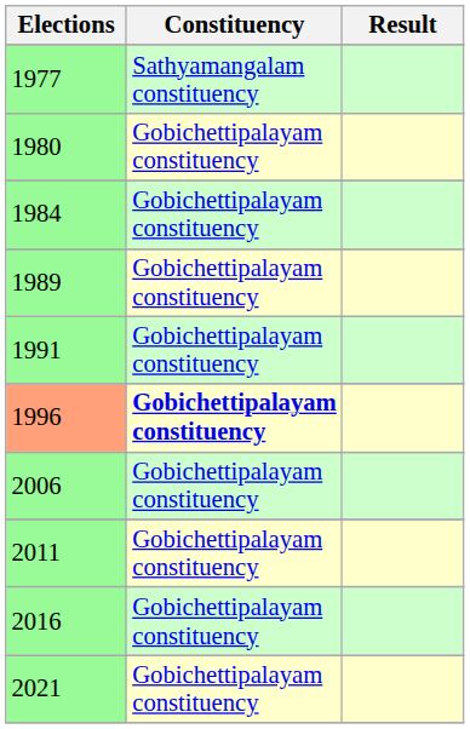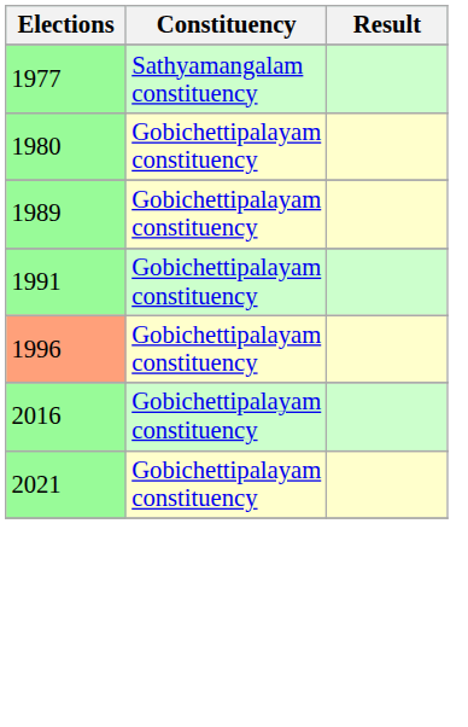- row: 1984 | Gobichettipalayam constituency
1996 | Constituency: bold -> normal
- row: 2006 | Gobichettipalayam constituency
- row: 2011 | Gobichettipalayam constituency
